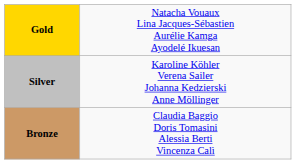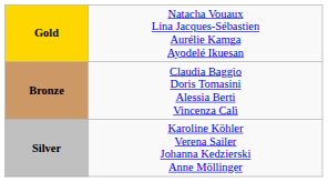rows swapped: Silver <-> Bronze
